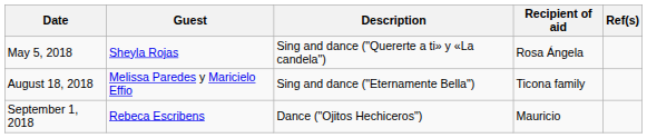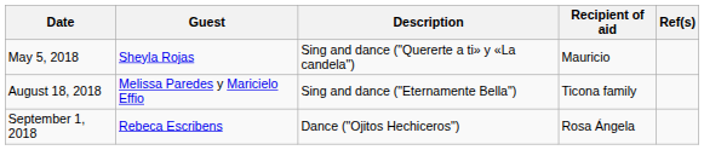May 5, 2018 | Recipient of aid: Rosa Ángela -> Mauricio
September 1, 2018 | Recipient of aid: Mauricio -> Rosa Ángela
